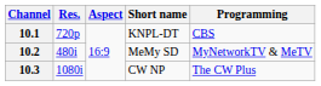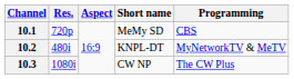10.1 | Short name: KNPL-DT -> MeMy SD
10.2 | Short name: MeMy SD -> KNPL-DT
